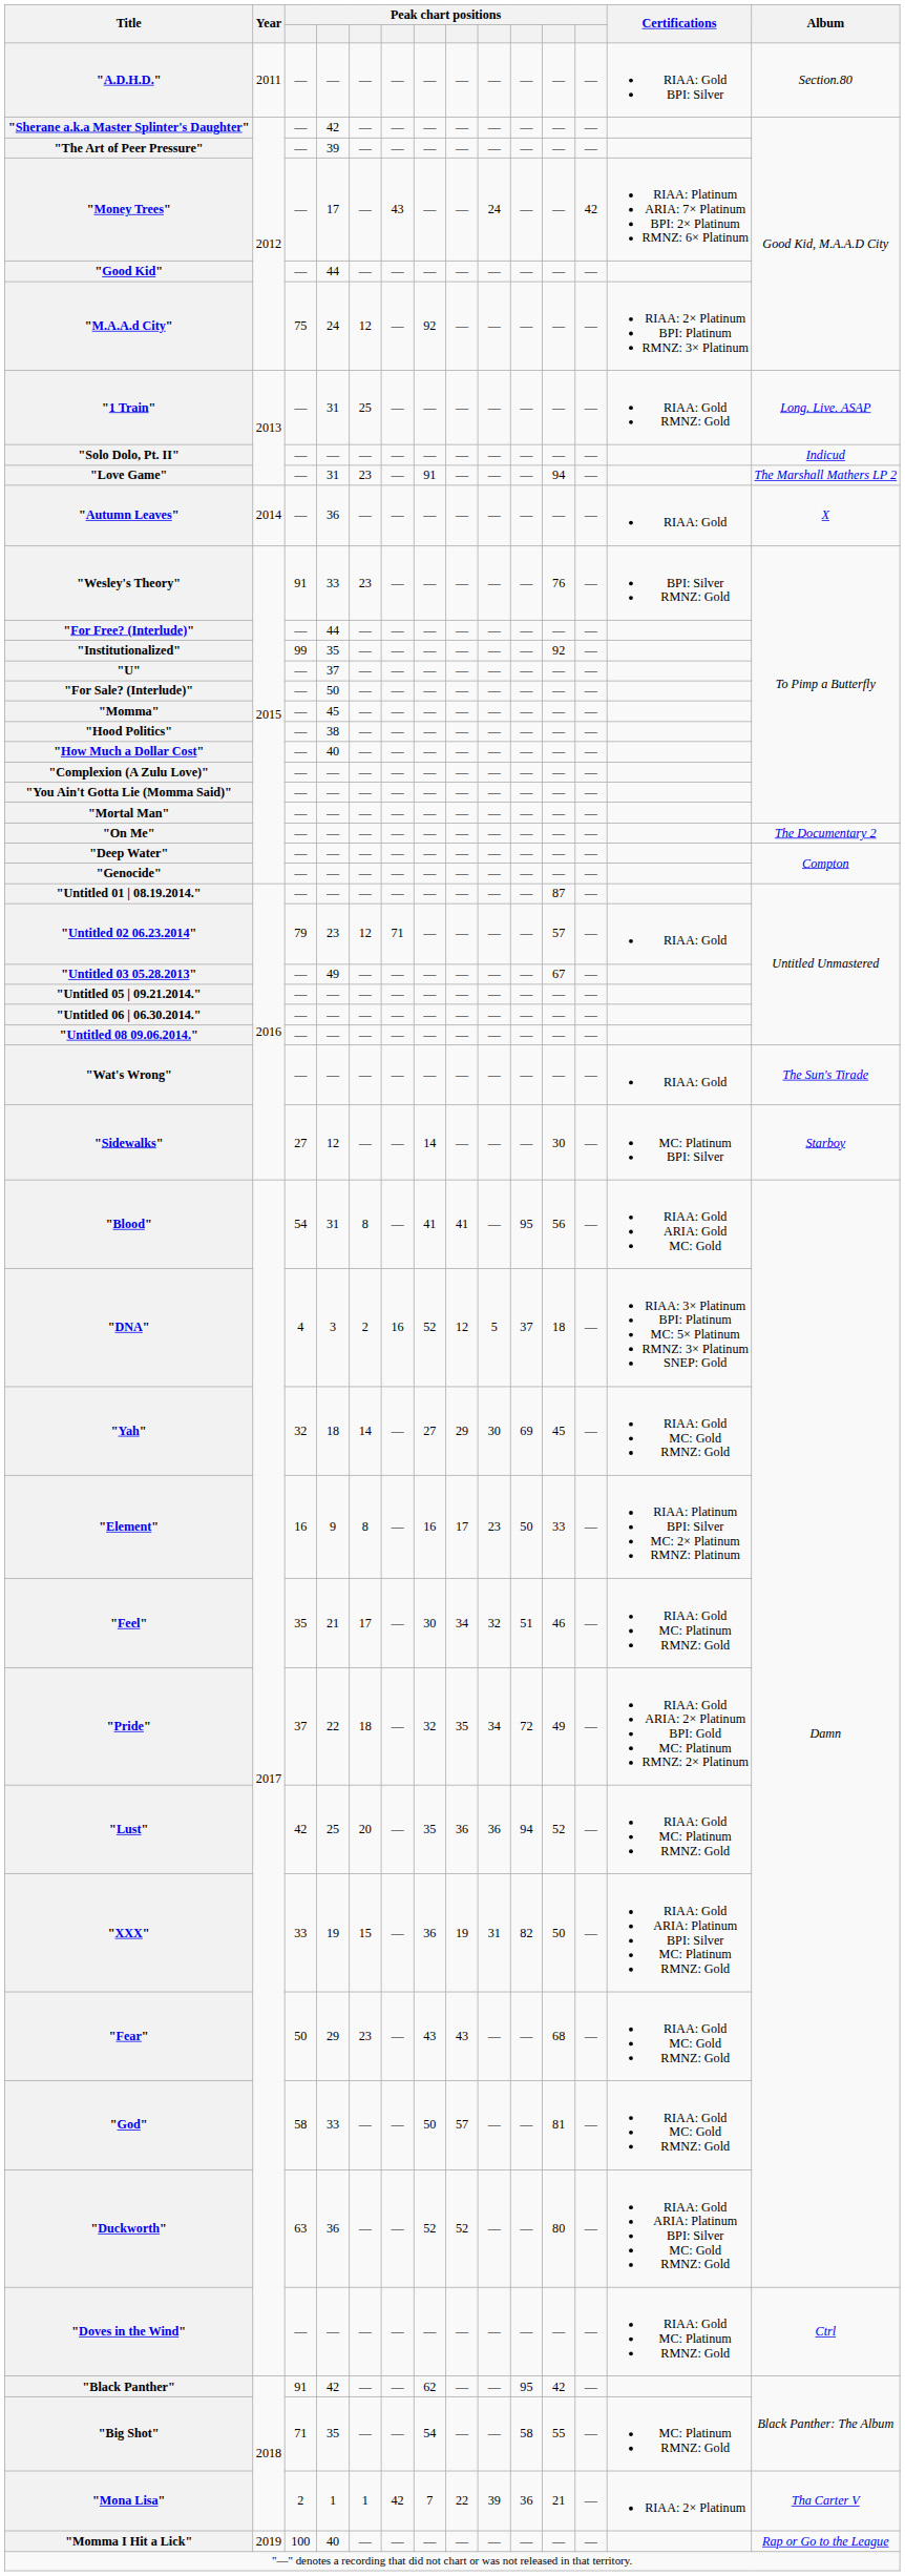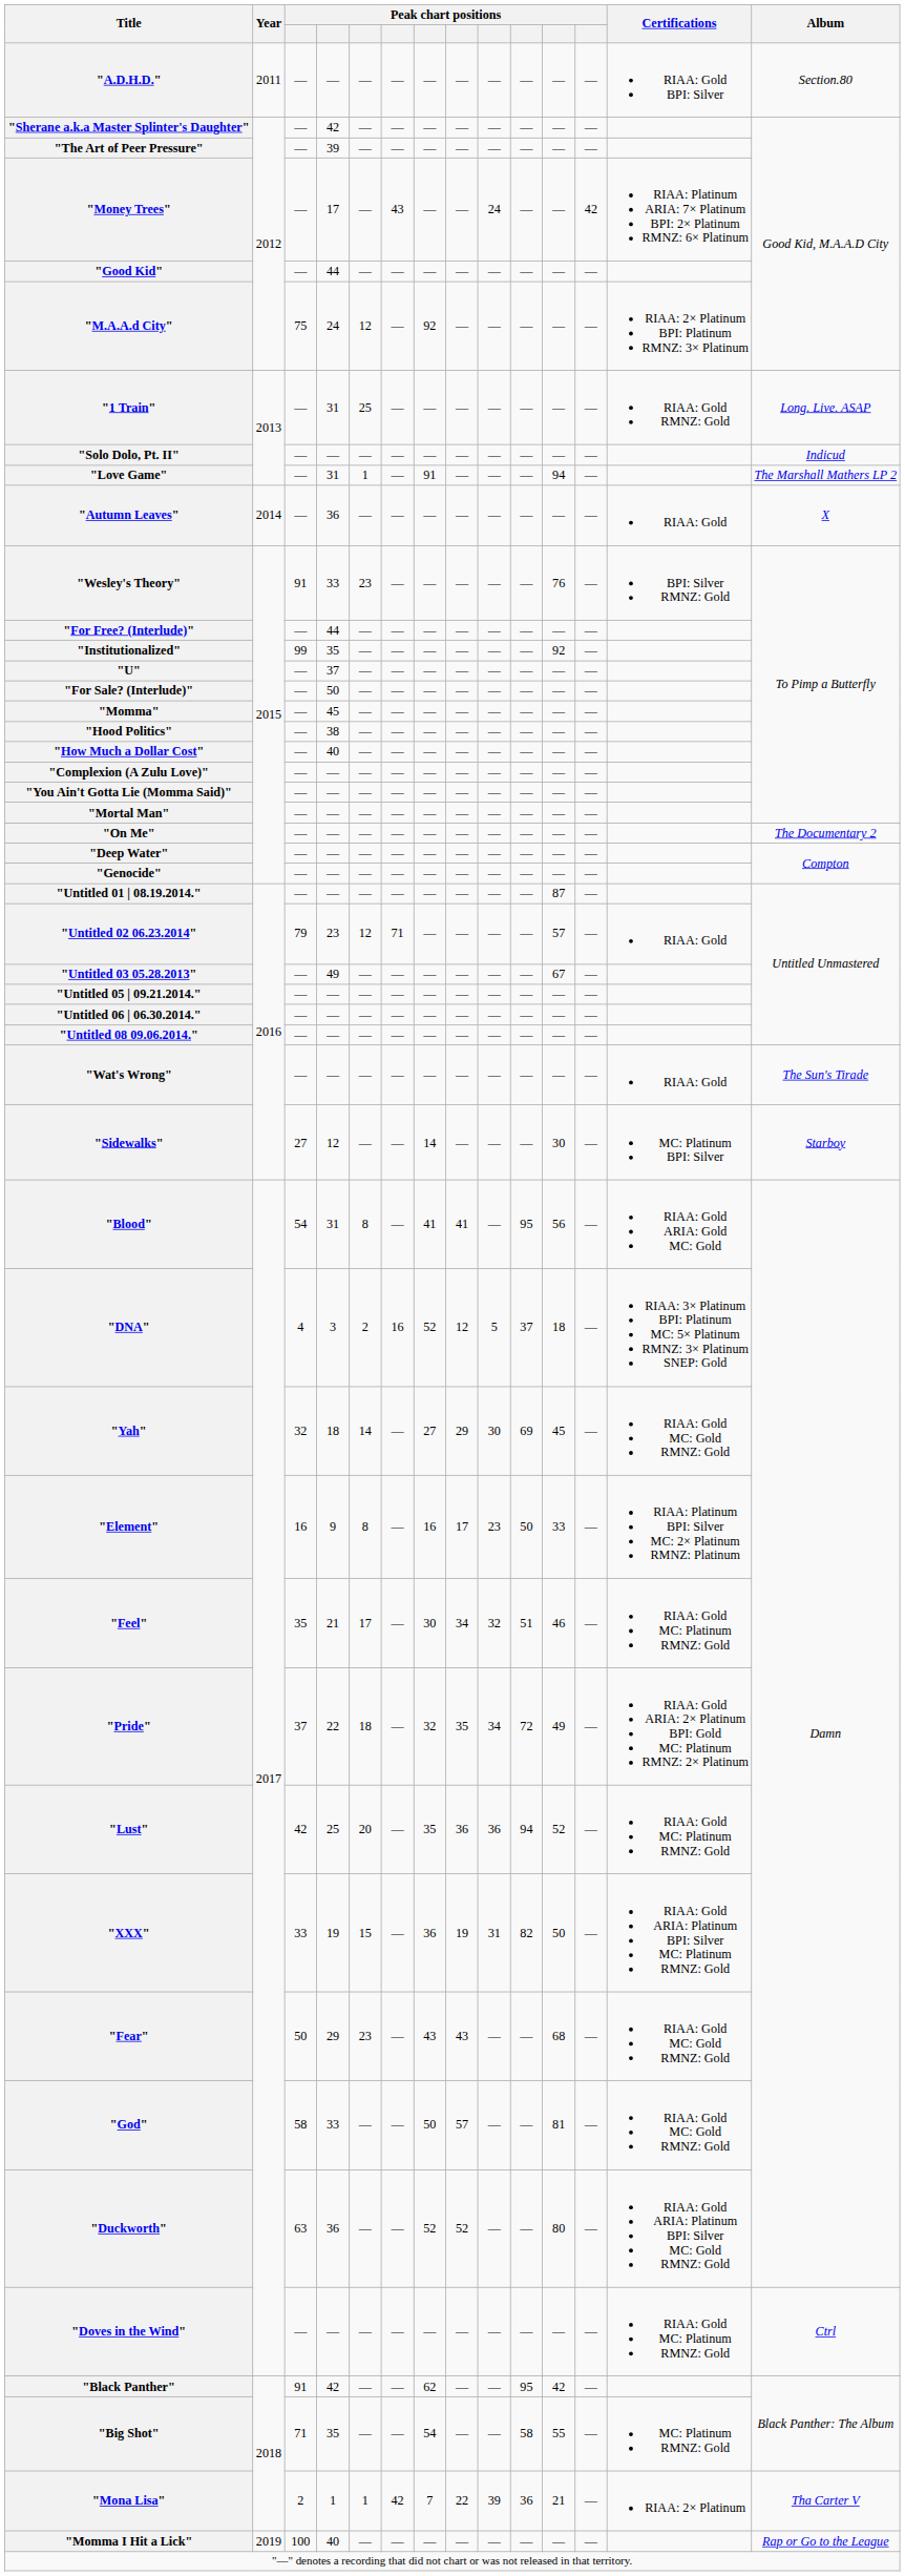"Love Game" | column 5: 23 -> 1
